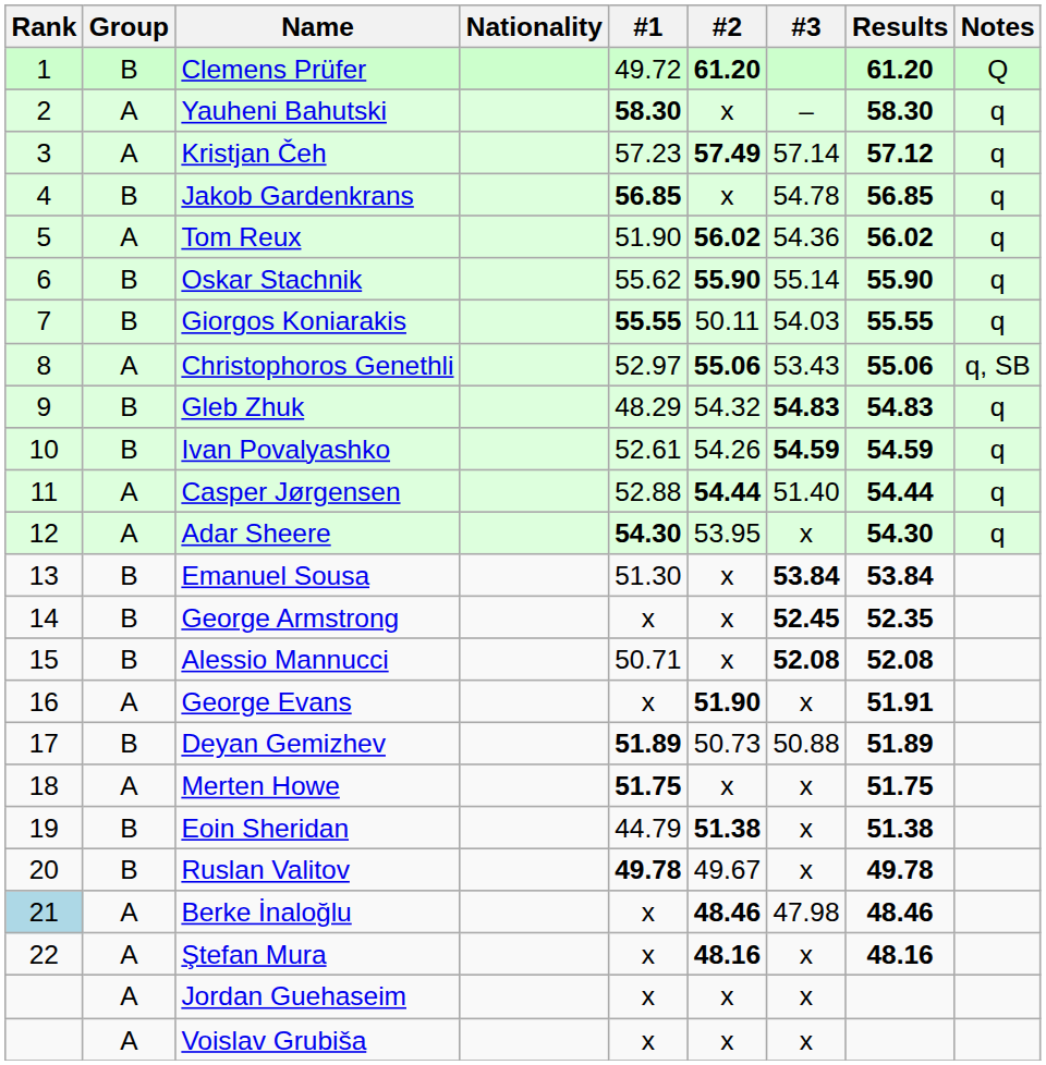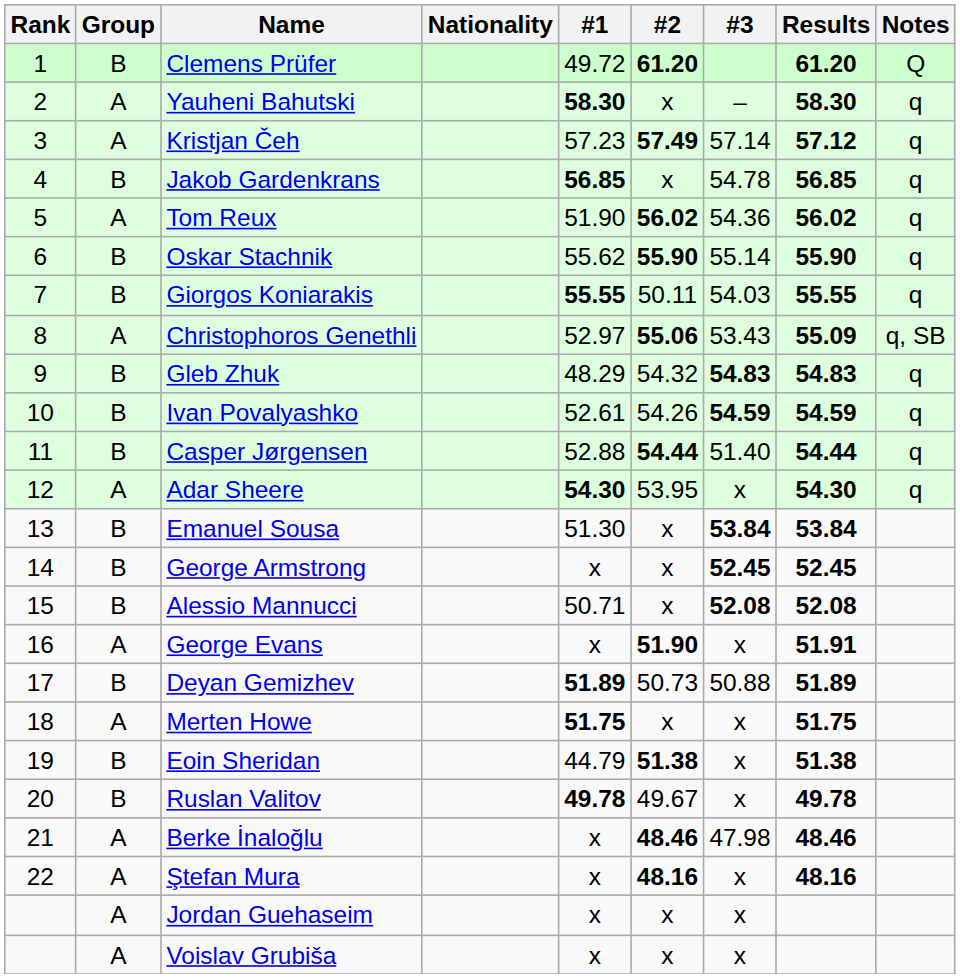Christophoros Genethli | Results: 55.06 -> 55.09
Casper Jørgensen | Group: A -> B
George Armstrong | Results: 52.35 -> 52.45
Berke İnaloğlu | Rank: lightblue background -> no background
